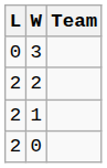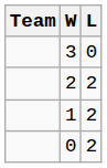columns swapped: Team <-> L
